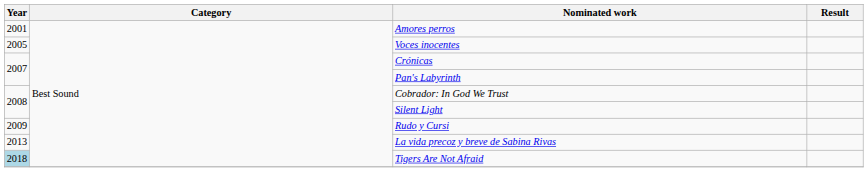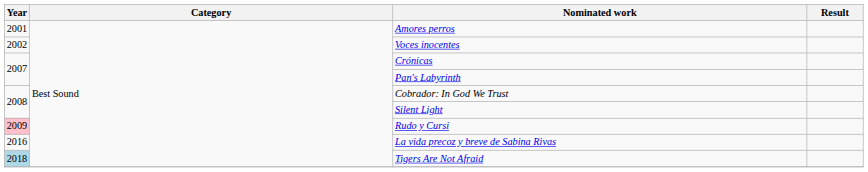Voces inocentes | Year: 2005 -> 2002
Rudo y Cursi | Year: no background -> pink background
La vida precoz y breve de Sabina Rivas | Year: 2013 -> 2016
